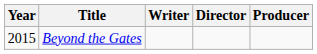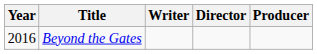Beyond the Gates | Year: 2015 -> 2016
